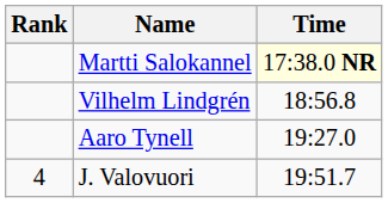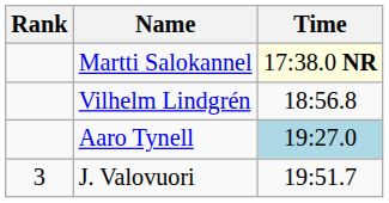Aaro Tynell | Time: no background -> lightblue background
J. Valovuori | Rank: 4 -> 3
